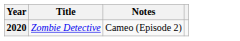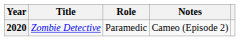+ column: Role | Paramedic
